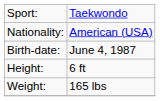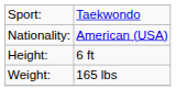- row: Birth-date: | June 4, 1987
